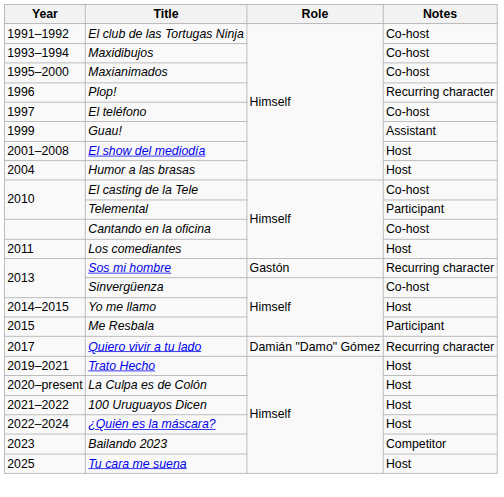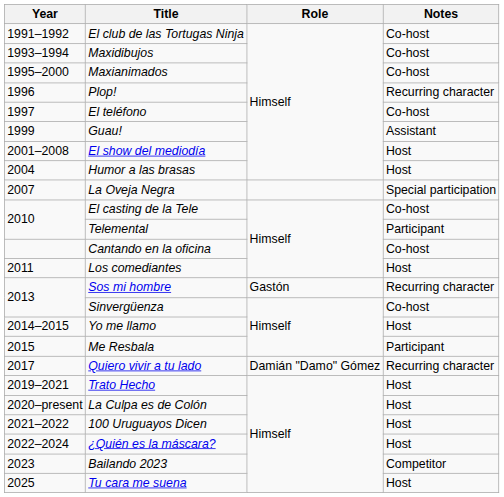+ row: 2007 | La Oveja Negra | Special participation
